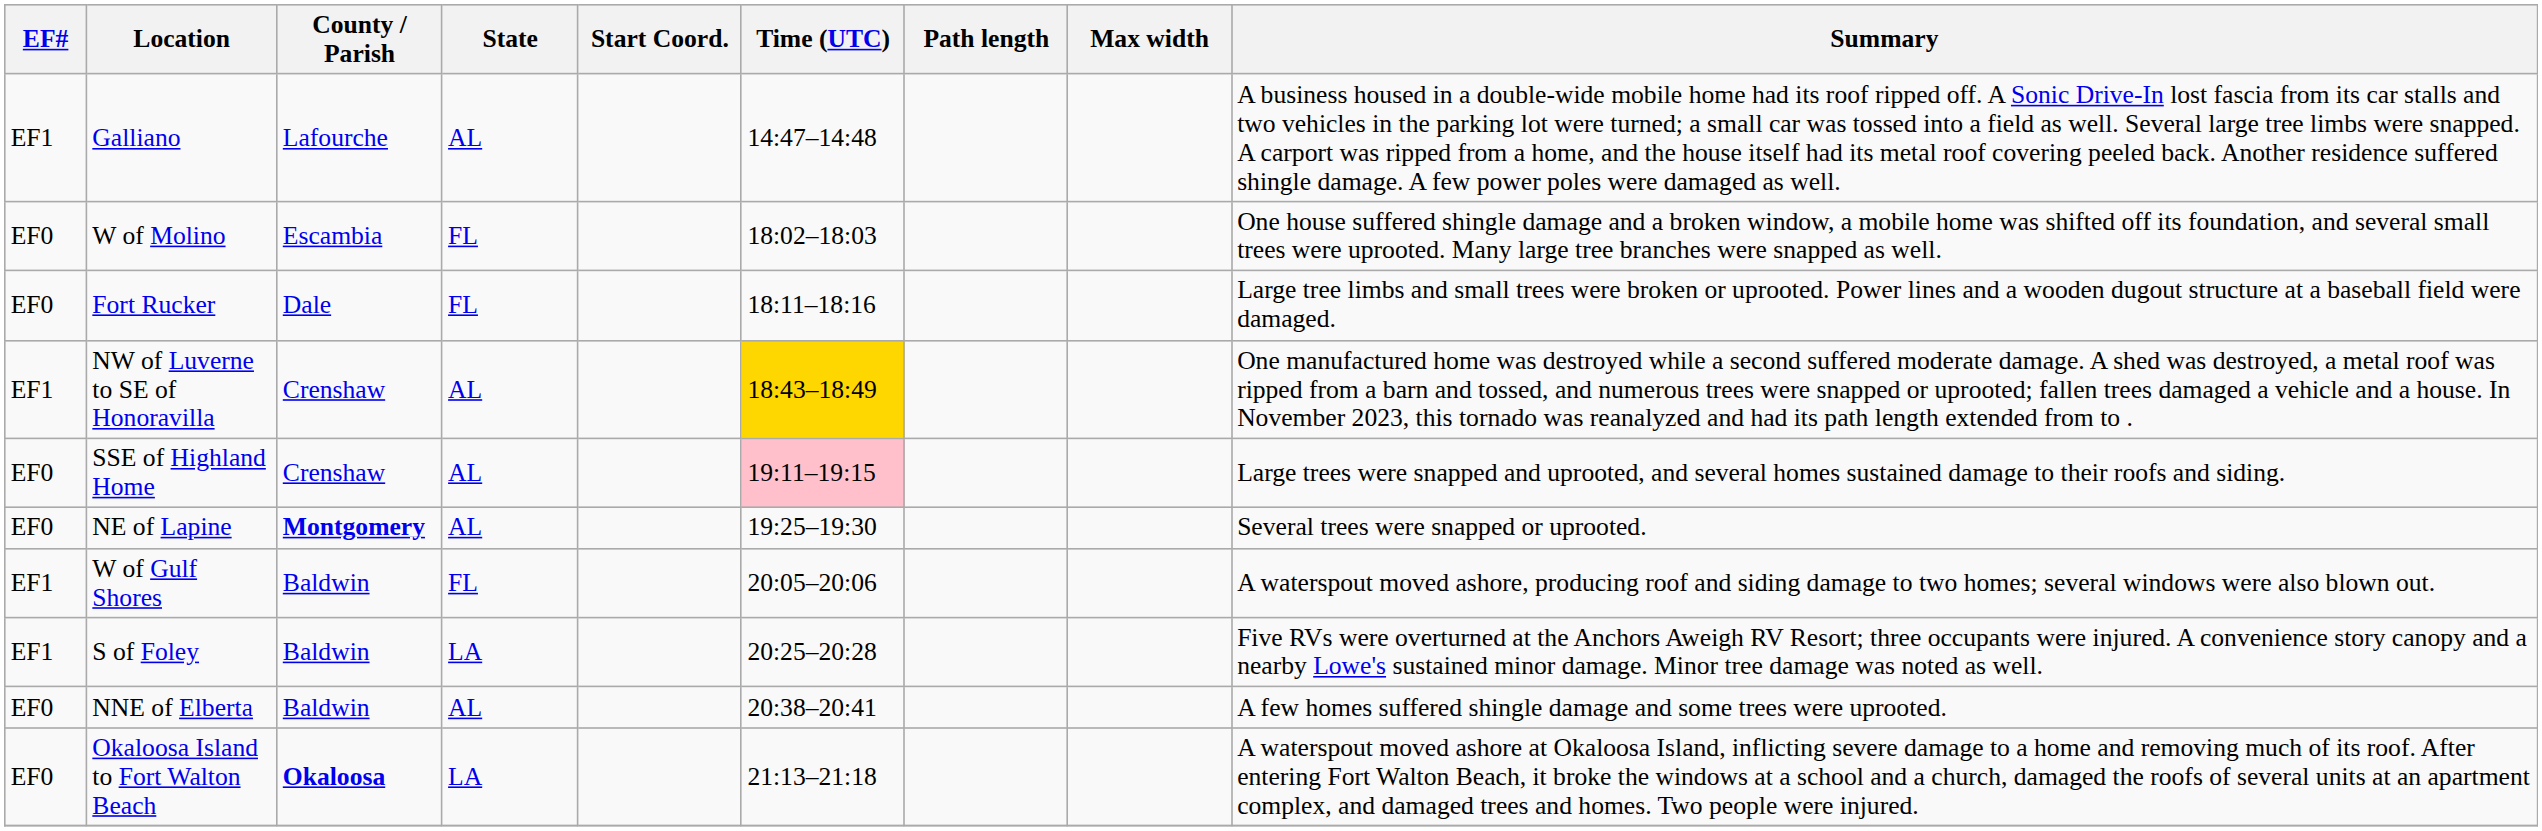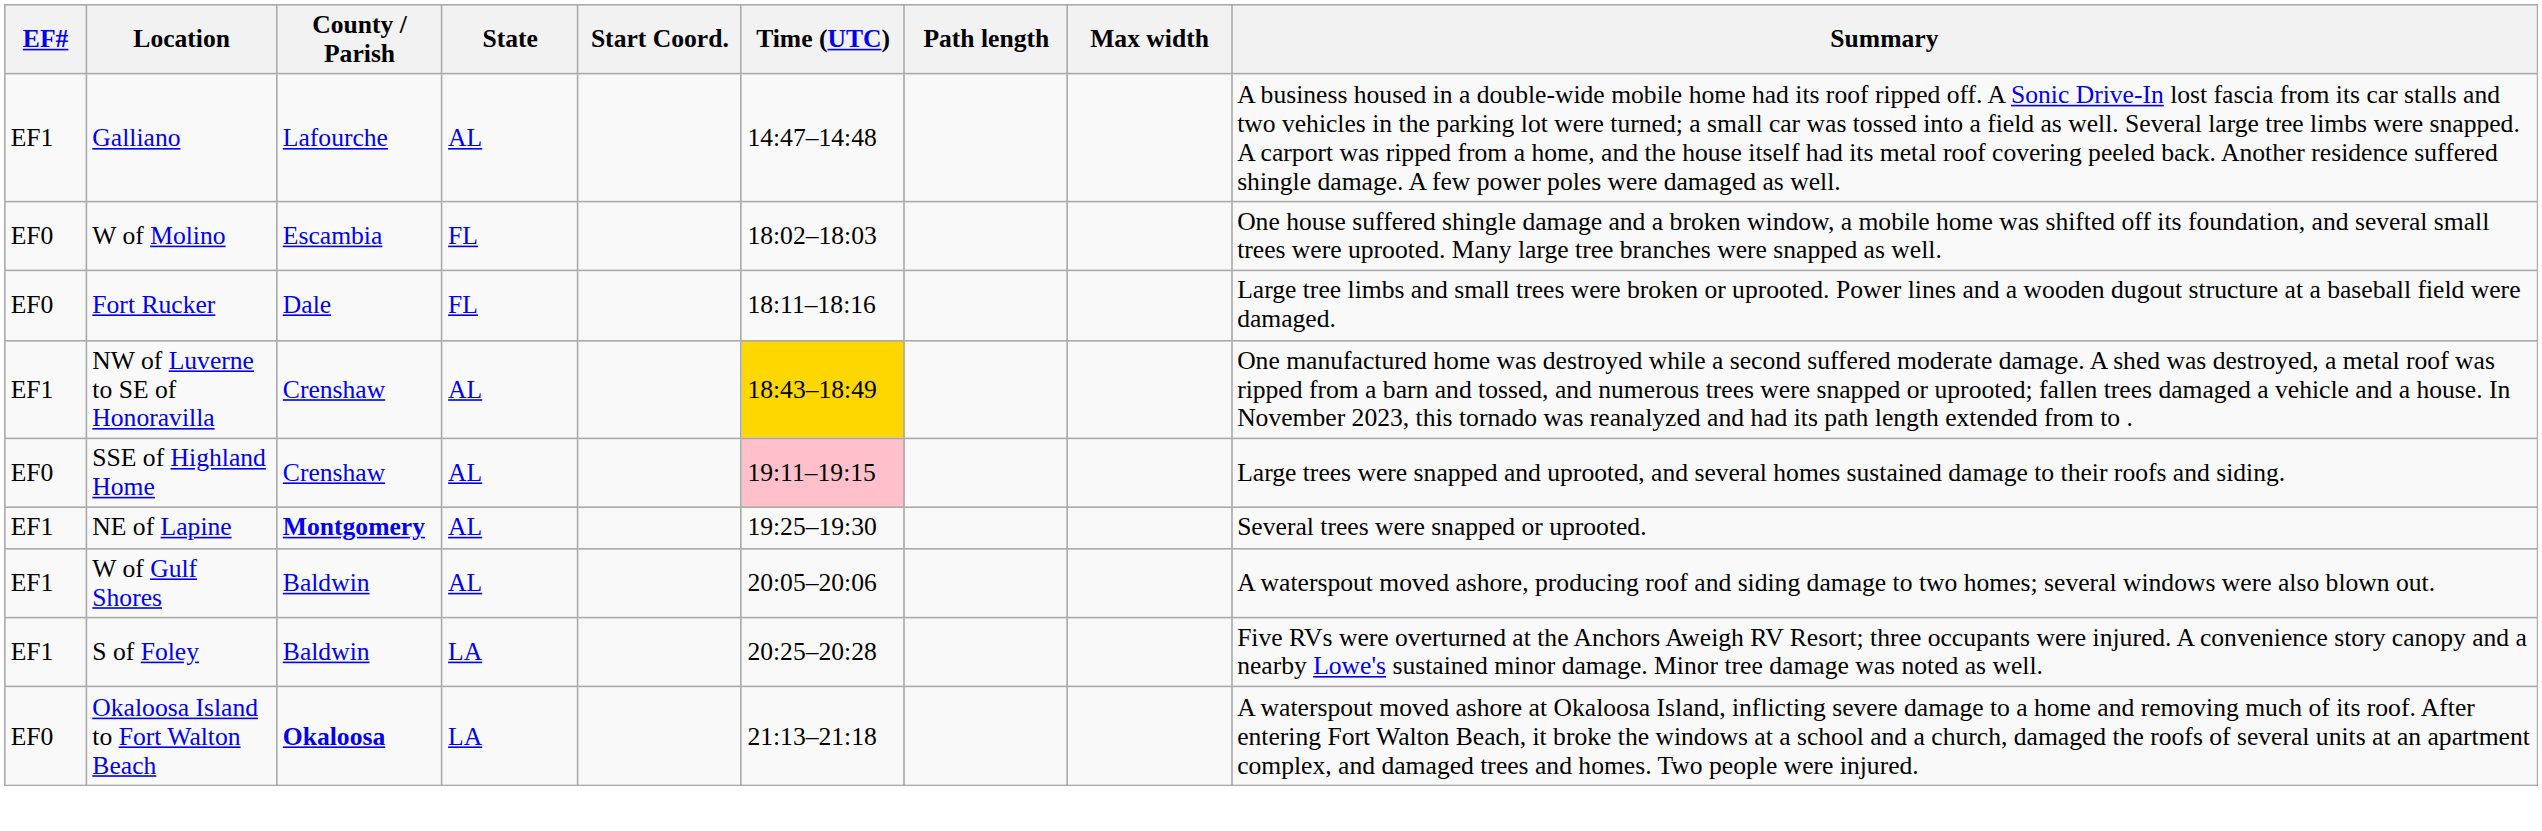NE of Lapine | EF#: EF0 -> EF1
W of Gulf Shores | State: FL -> AL
- row: EF0 | NNE of Elberta | Baldwin | AL | 20:38–20:41 | A few homes suffered shingle damage and some trees were uprooted.
